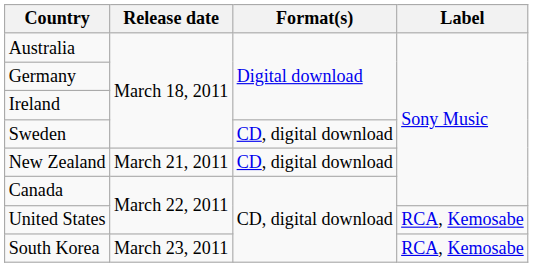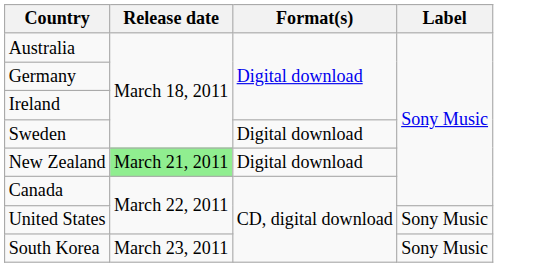Sweden | Format(s): CD, digital download -> Digital download
New Zealand | Release date: no background -> lightgreen background
New Zealand | Format(s): CD, digital download -> Digital download
United States | Label: RCA, Kemosabe -> Sony Music
South Korea | Label: RCA, Kemosabe -> Sony Music
